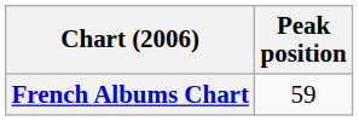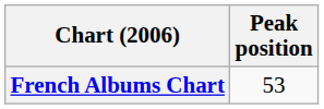French Albums Chart | Peak position: 59 -> 53
